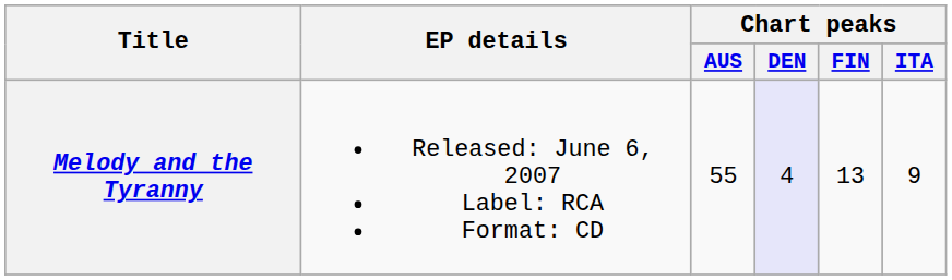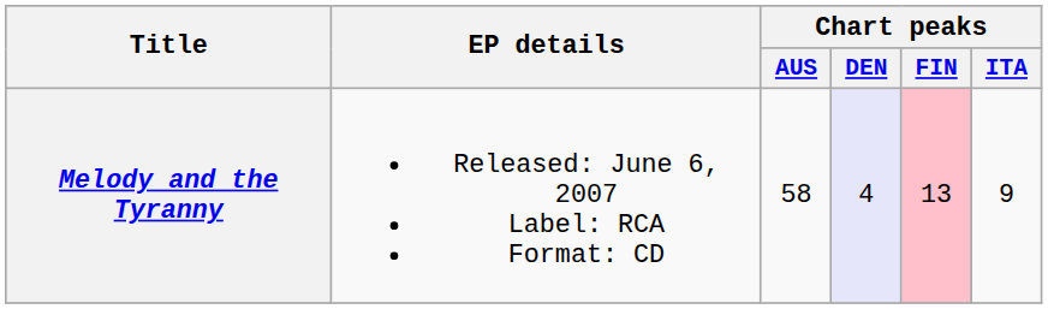Melody and the Tyranny | Chart peaks / AUS: 55 -> 58
Melody and the Tyranny | Chart peaks / FIN: no background -> pink background
